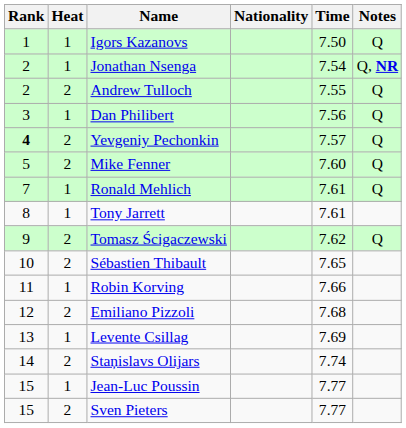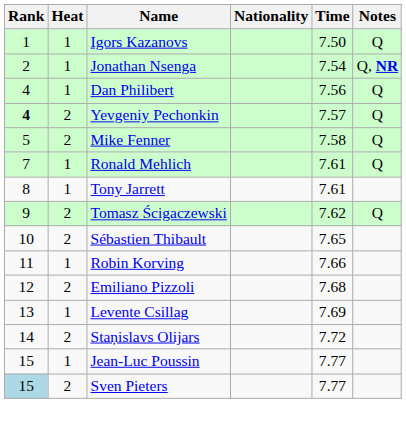- row: 2 | 2 | Andrew Tulloch | 7.55 | Q
Dan Philibert | Rank: 3 -> 4
Mike Fenner | Time: 7.60 -> 7.58
Staņislavs Olijars | Time: 7.74 -> 7.72
Sven Pieters | Rank: no background -> lightblue background
